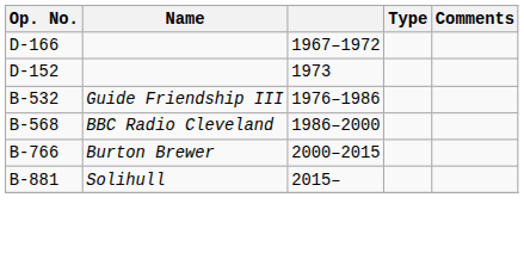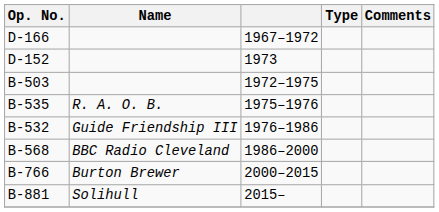+ row: B-503 | 1972–1975
+ row: B-535 | R. A. O. B. | 1975–1976
